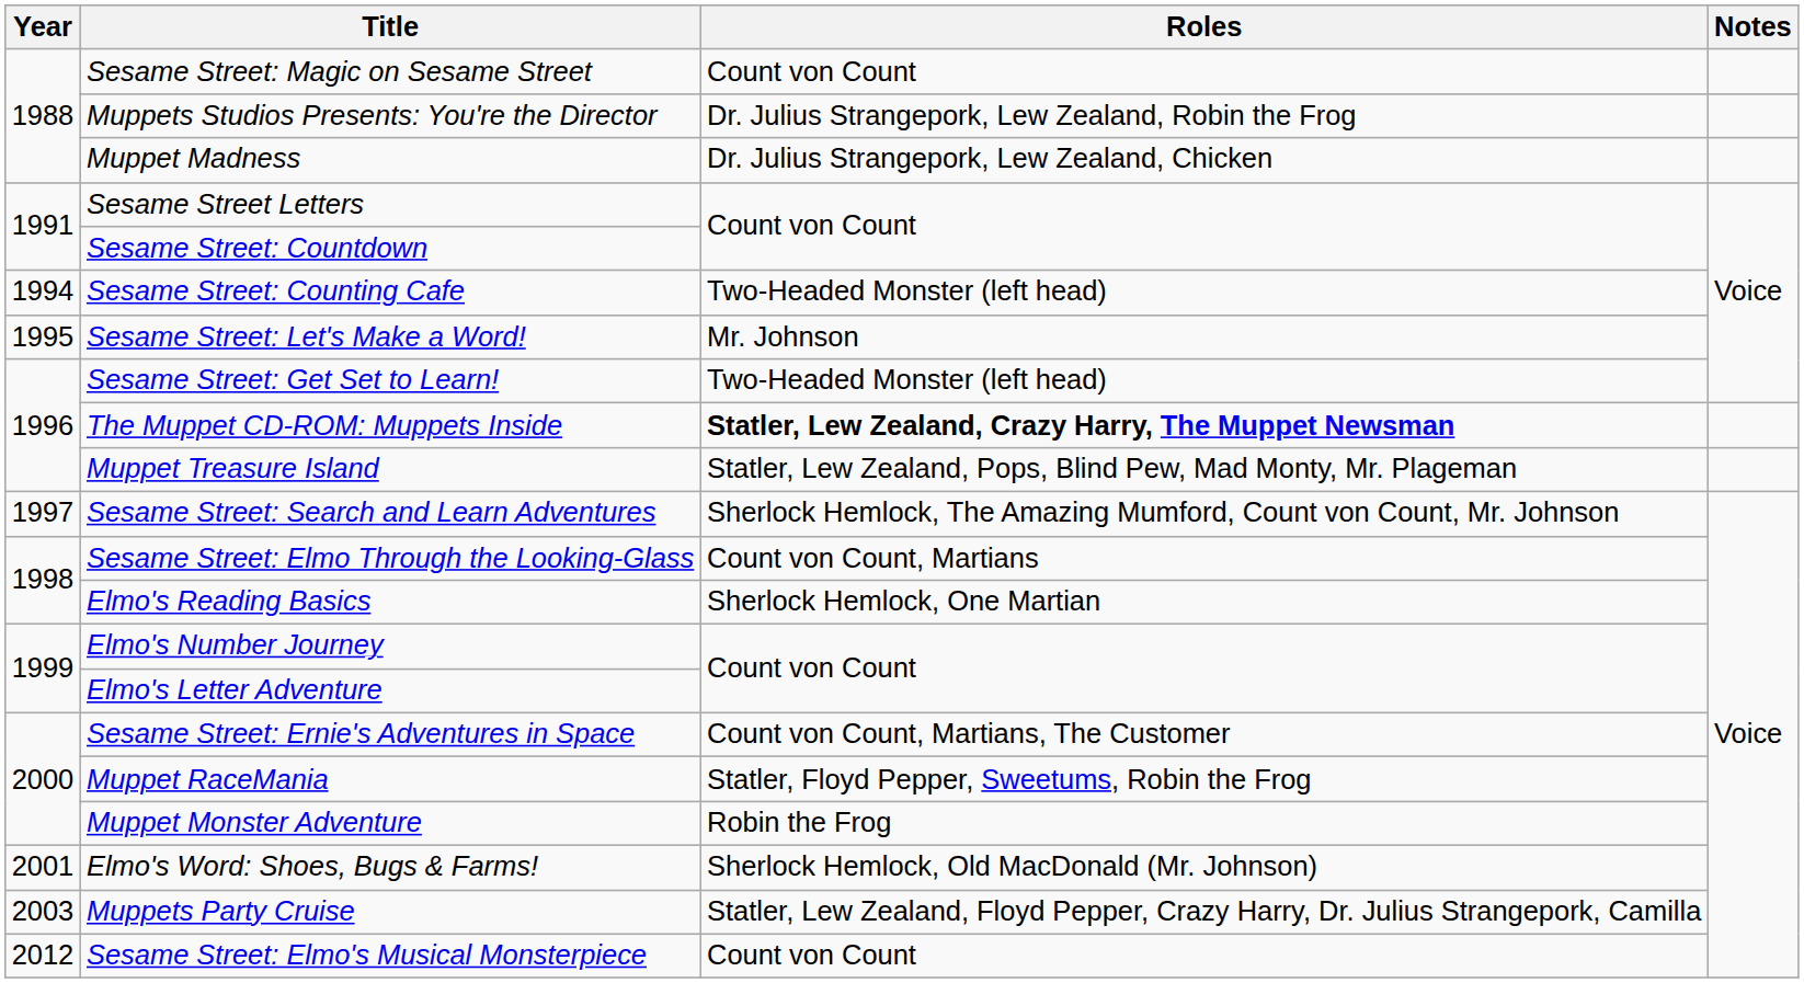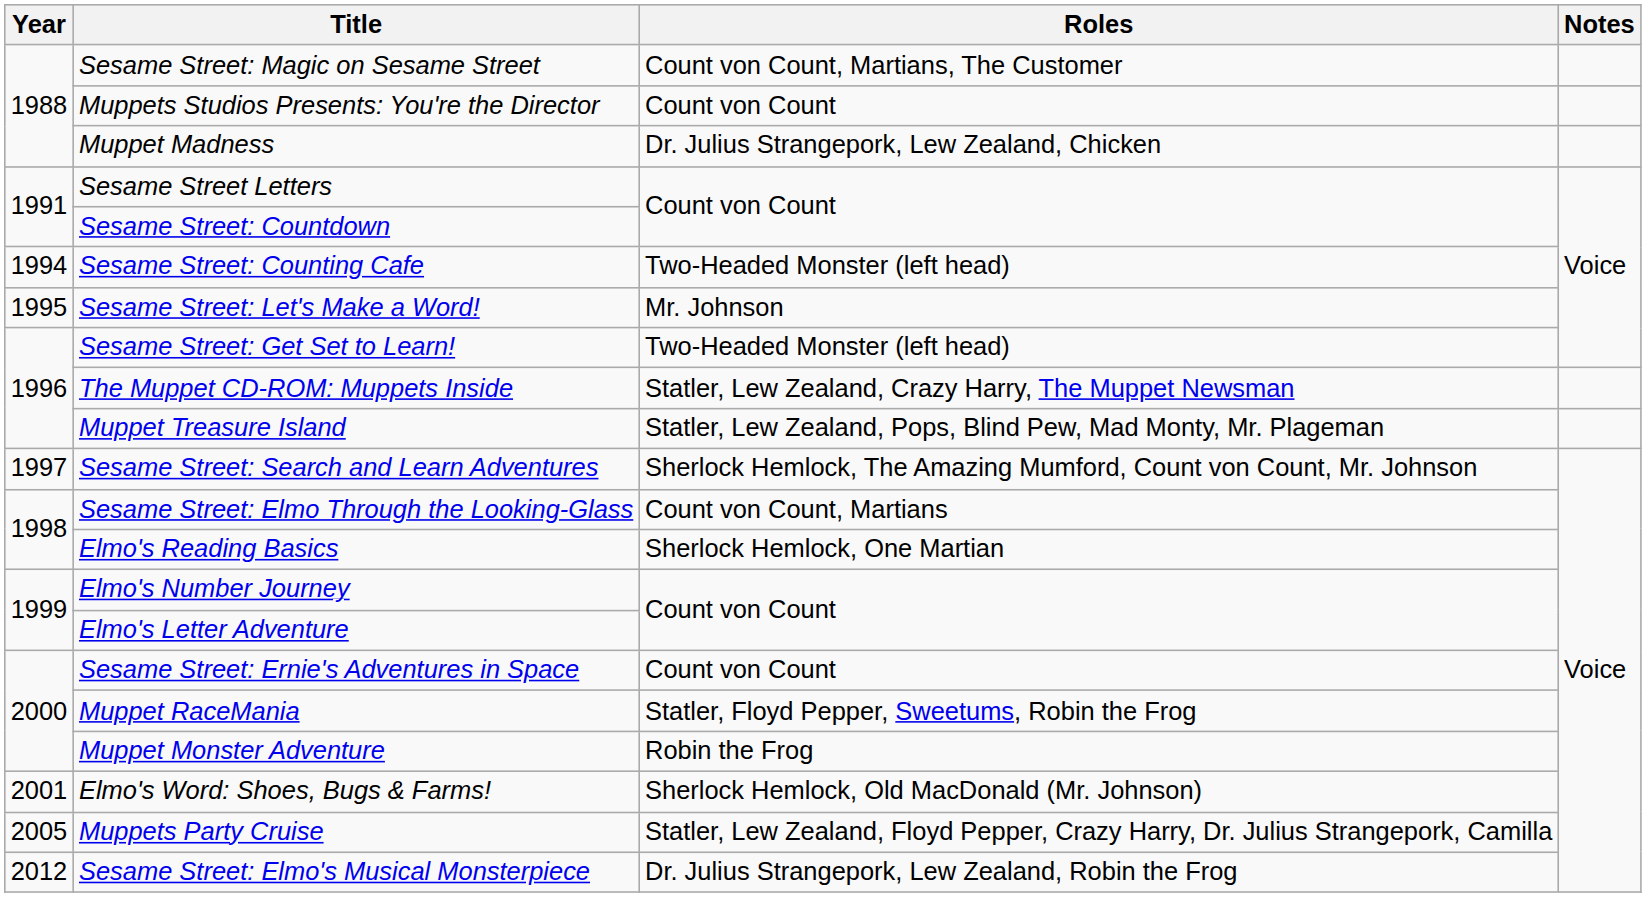Sesame Street: Magic on Sesame Street | Roles: Count von Count -> Count von Count, Martians, The Customer
Muppets Studios Presents: You're the Director | Roles: Dr. Julius Strangepork, Lew Zealand, Robin the Frog -> Count von Count
The Muppet CD-ROM: Muppets Inside | Roles: bold -> normal
Sesame Street: Ernie's Adventures in Space | Roles: Count von Count, Martians, The Customer -> Count von Count
Muppets Party Cruise | Year: 2003 -> 2005
Sesame Street: Elmo's Musical Monsterpiece | Roles: Count von Count -> Dr. Julius Strangepork, Lew Zealand, Robin the Frog
